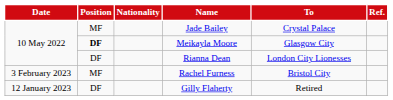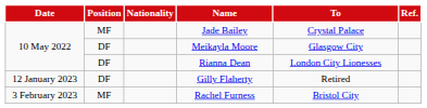Meikayla Moore | Position: bold -> normal
rows swapped: Gilly Flaherty <-> Rachel Furness
